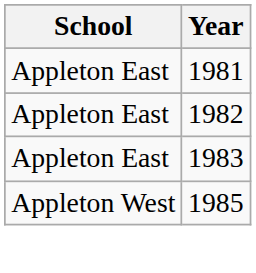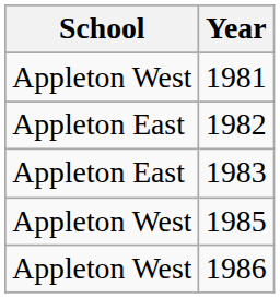1981 | School: Appleton East -> Appleton West
+ row: Appleton West | 1986
